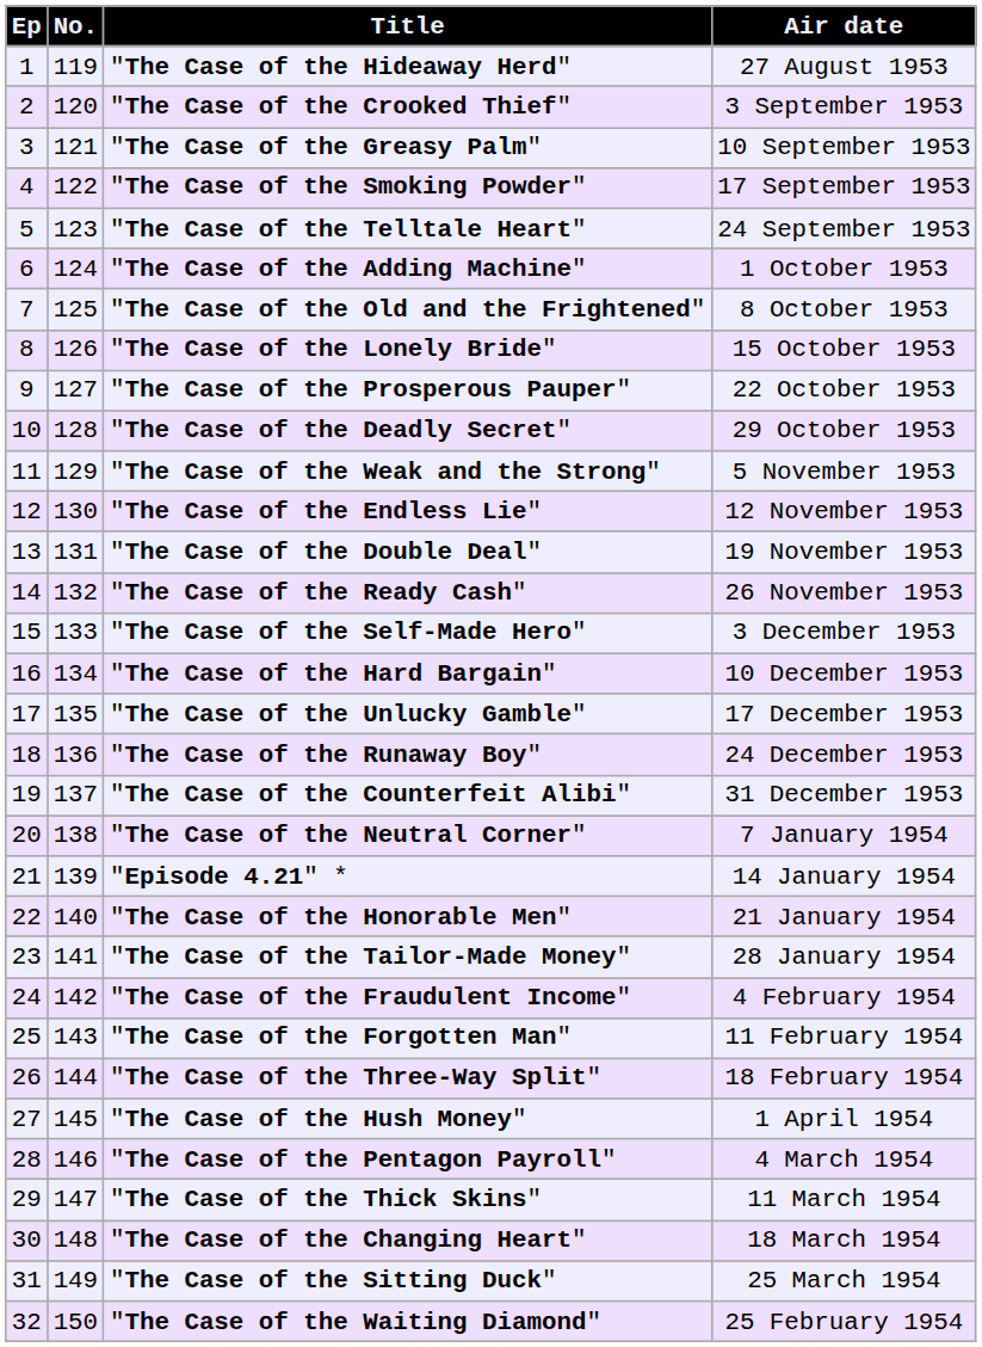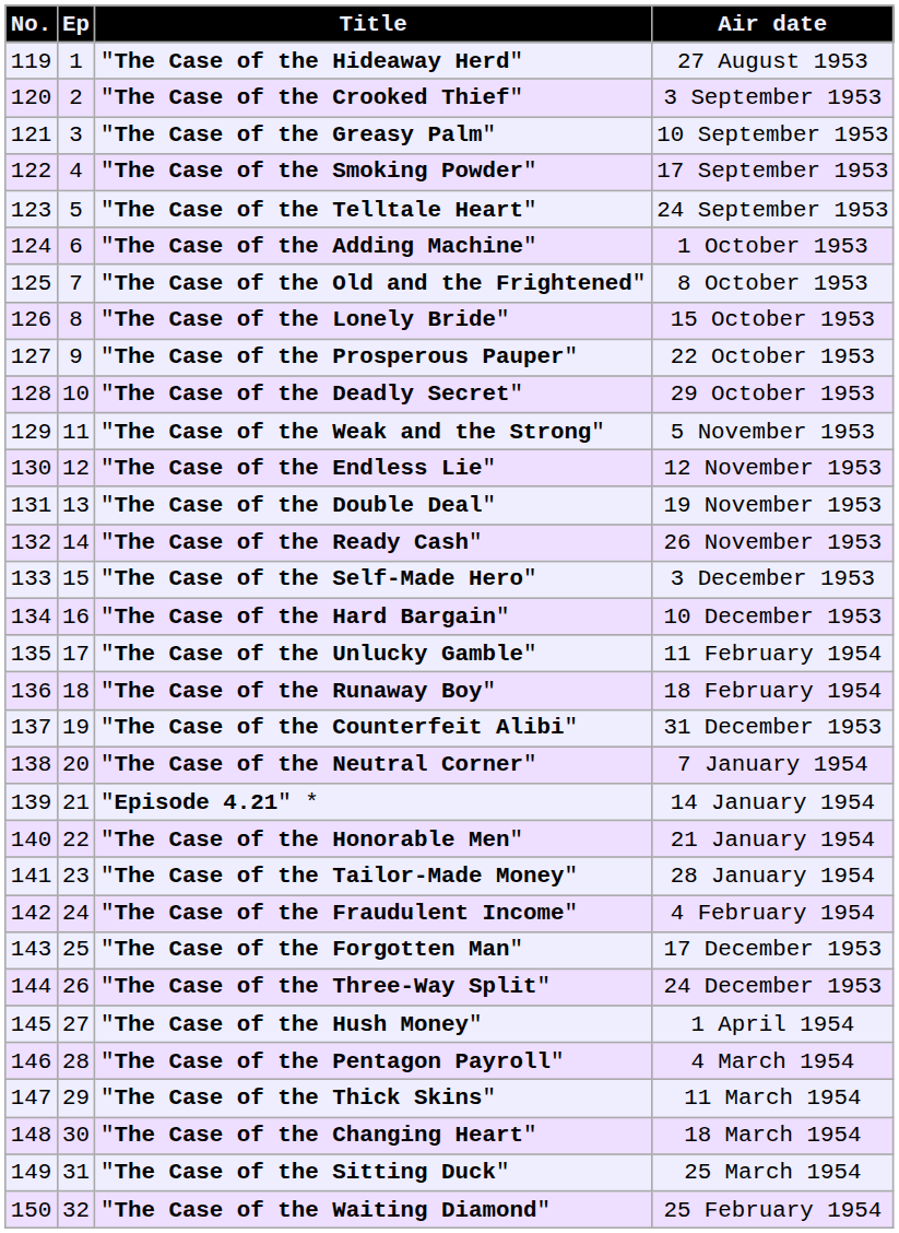columns swapped: Ep <-> No.
"The Case of the Unlucky Gamble" | Air date: 17 December 1953 -> 11 February 1954
"The Case of the Runaway Boy" | Air date: 24 December 1953 -> 18 February 1954
"The Case of the Forgotten Man" | Air date: 11 February 1954 -> 17 December 1953
"The Case of the Three-Way Split" | Air date: 18 February 1954 -> 24 December 1953
